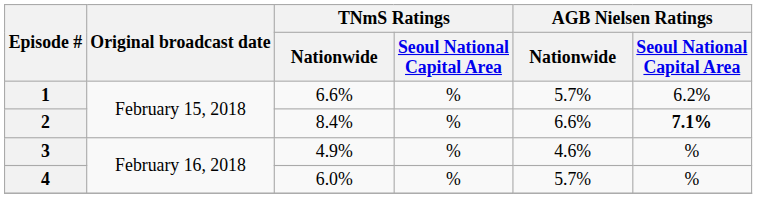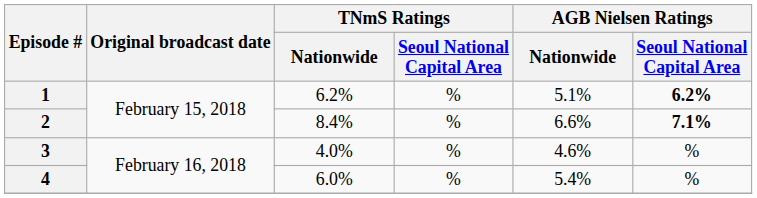1 | TNmS Ratings / Nationwide: 6.6% -> 6.2%
1 | AGB Nielsen Ratings / Nationwide: 5.7% -> 5.1%
1 | AGB Nielsen Ratings / Seoul National Capital Area: normal -> bold
3 | TNmS Ratings / Nationwide: 4.9% -> 4.0%
4 | AGB Nielsen Ratings / Nationwide: 5.7% -> 5.4%
